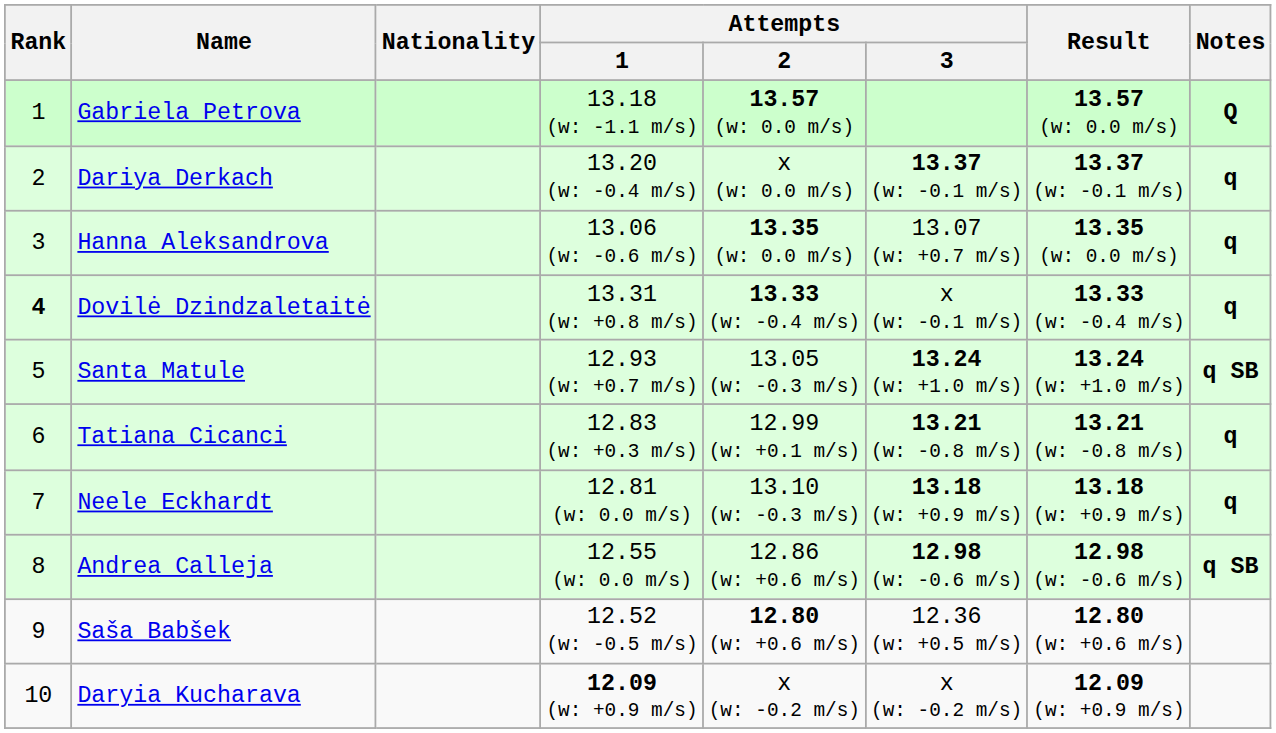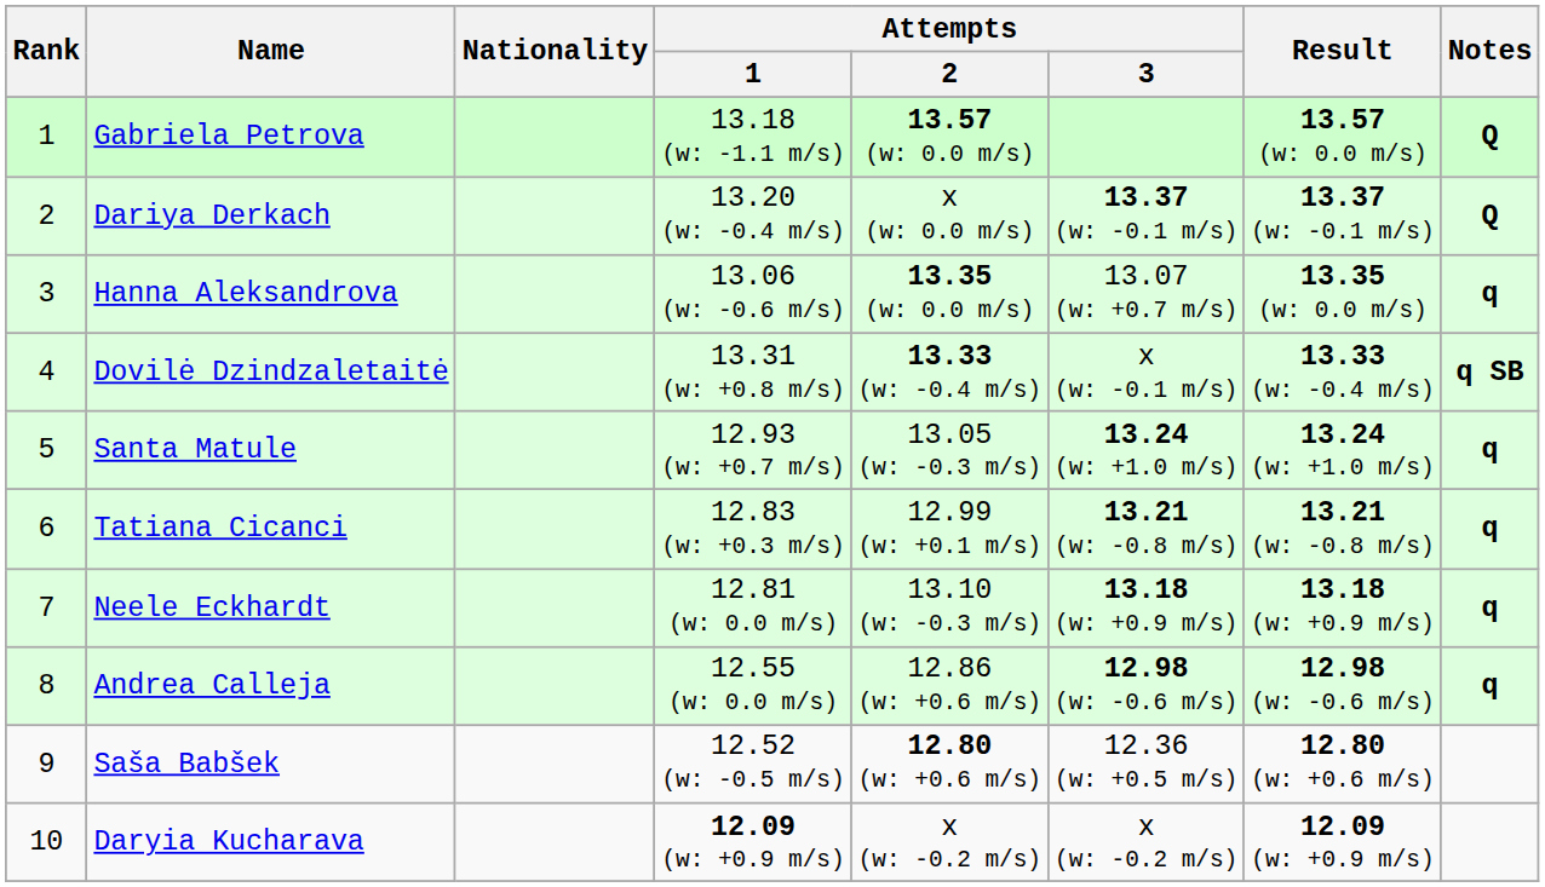Dariya Derkach | Notes: q -> Q
Dovilė Dzindzaletaitė | Rank: bold -> normal
Dovilė Dzindzaletaitė | Notes: q -> q SB
Santa Matule | Notes: q SB -> q
Andrea Calleja | Notes: q SB -> q
